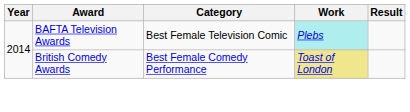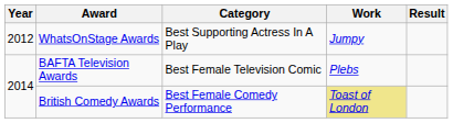+ row: 2012 | WhatsOnStage Awards | Best Supporting Actress In A Play | Jumpy
BAFTA Television Awards | Work: paleturquoise background -> no background
